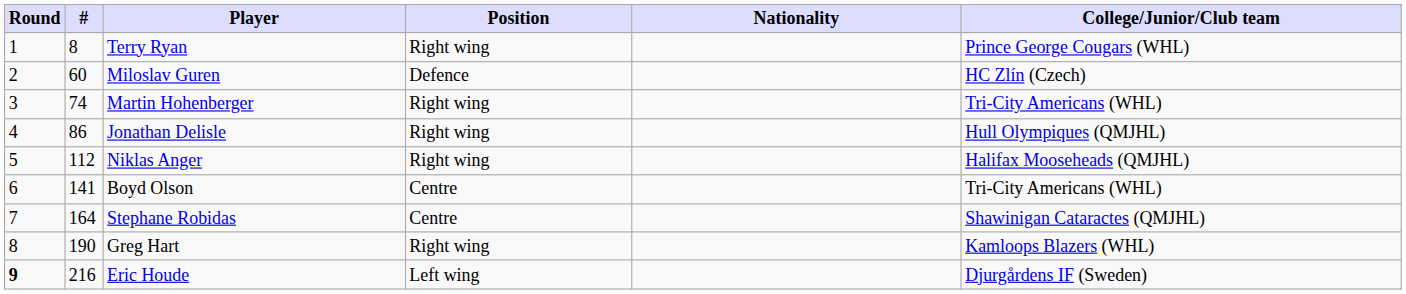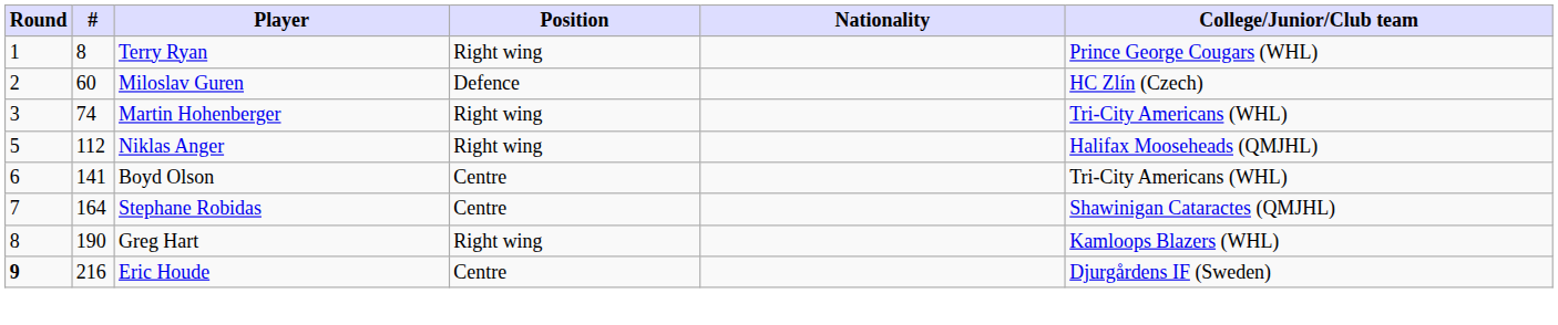- row: 4 | 86 | Jonathan Delisle | Right wing | Hull Olympiques (QMJHL)
Eric Houde | Position: Left wing -> Centre
